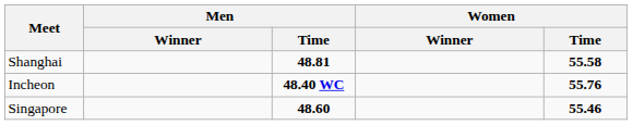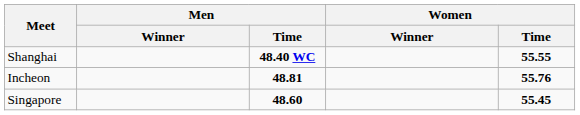Shanghai | Men / Time: 48.81 -> 48.40 WC
Shanghai | Women / Time: 55.58 -> 55.55
Incheon | Men / Time: 48.40 WC -> 48.81
Singapore | Women / Time: 55.46 -> 55.45
